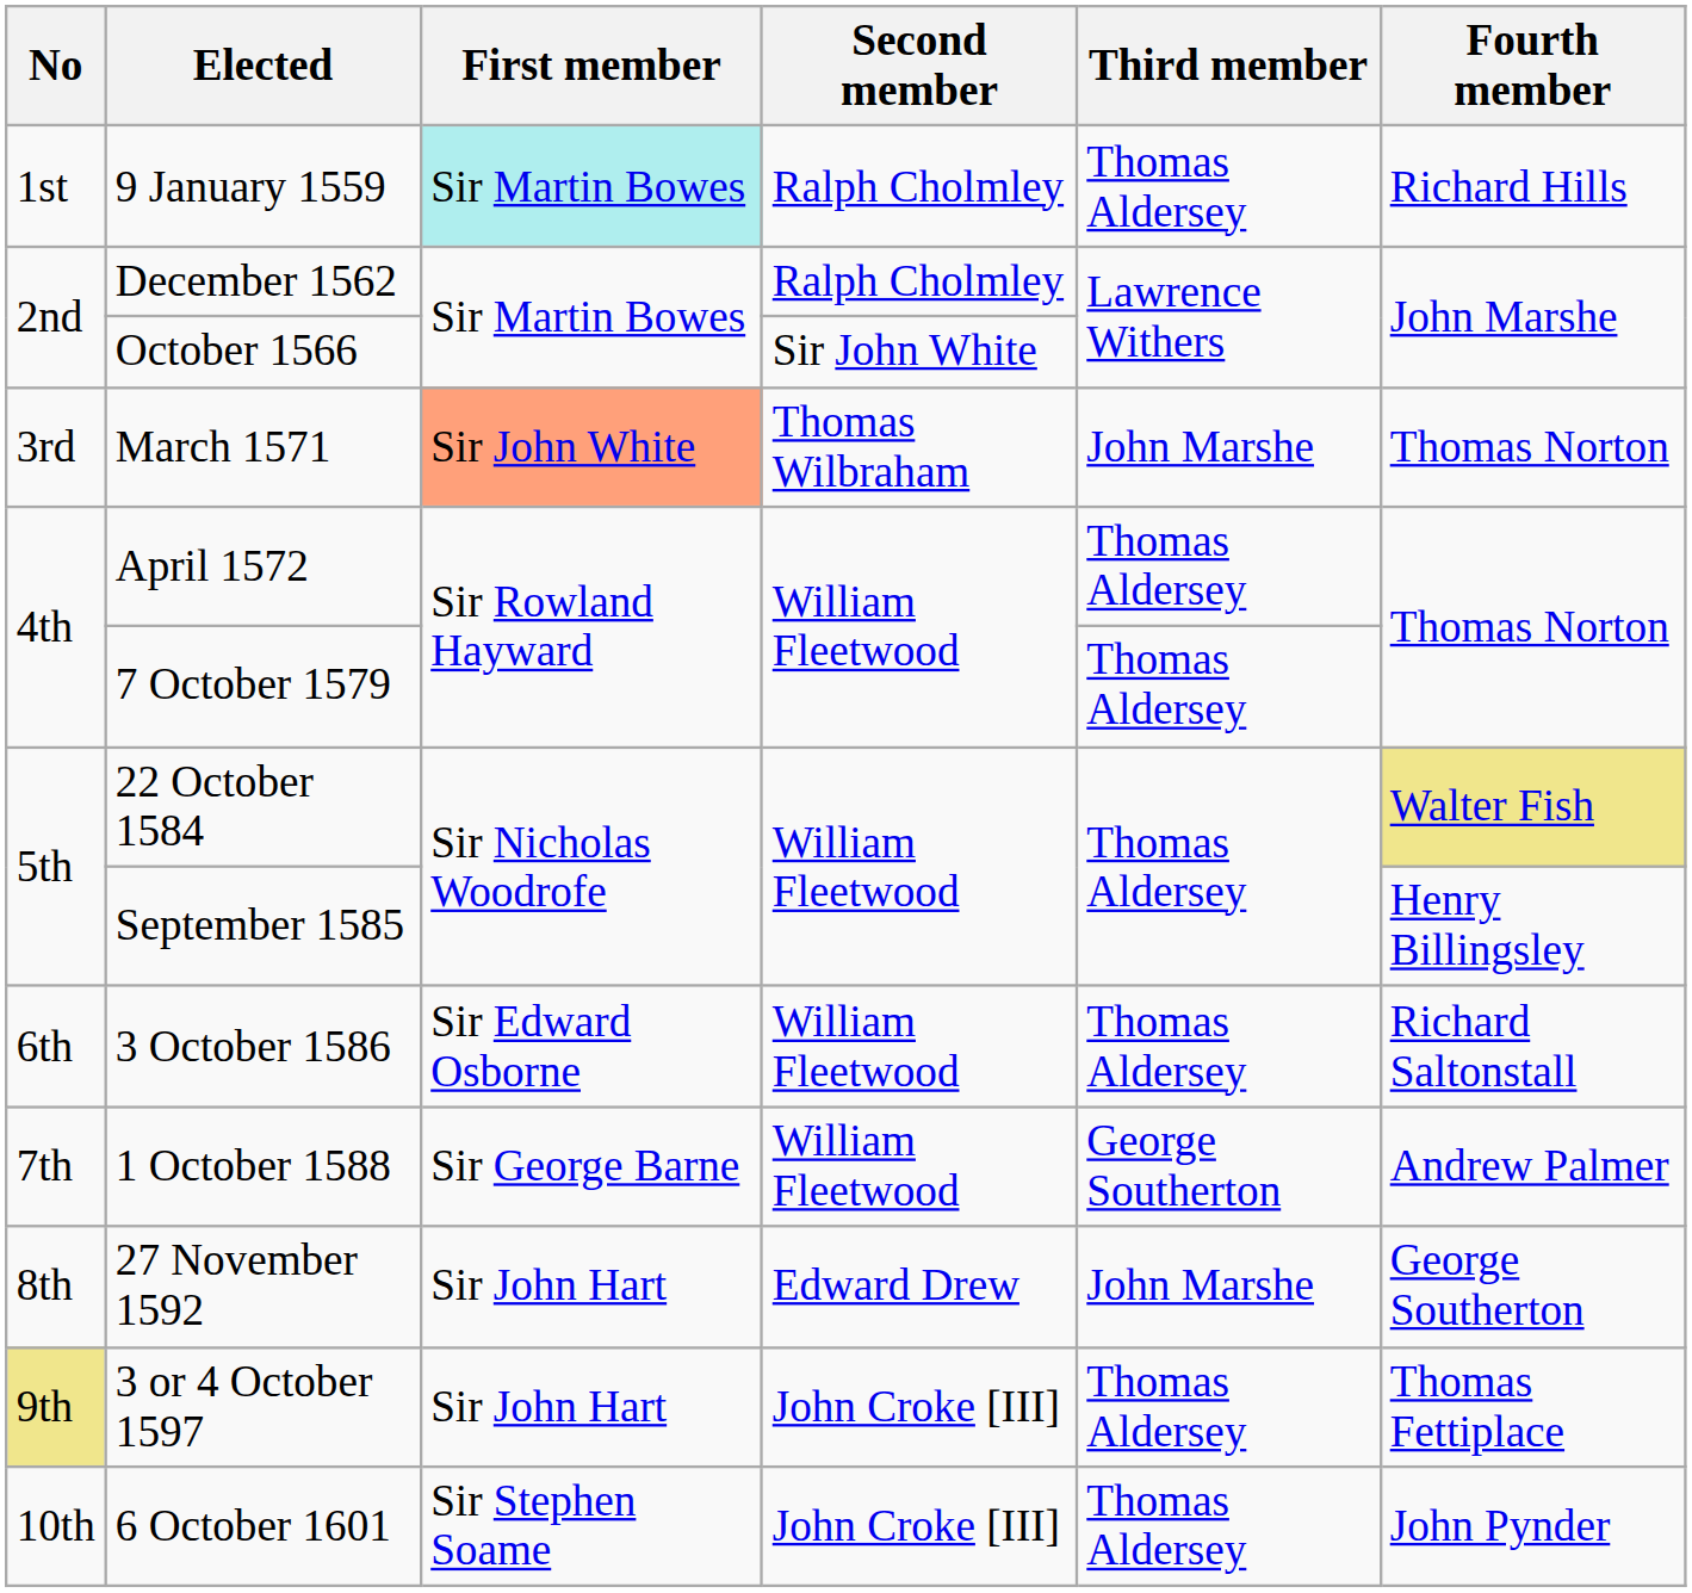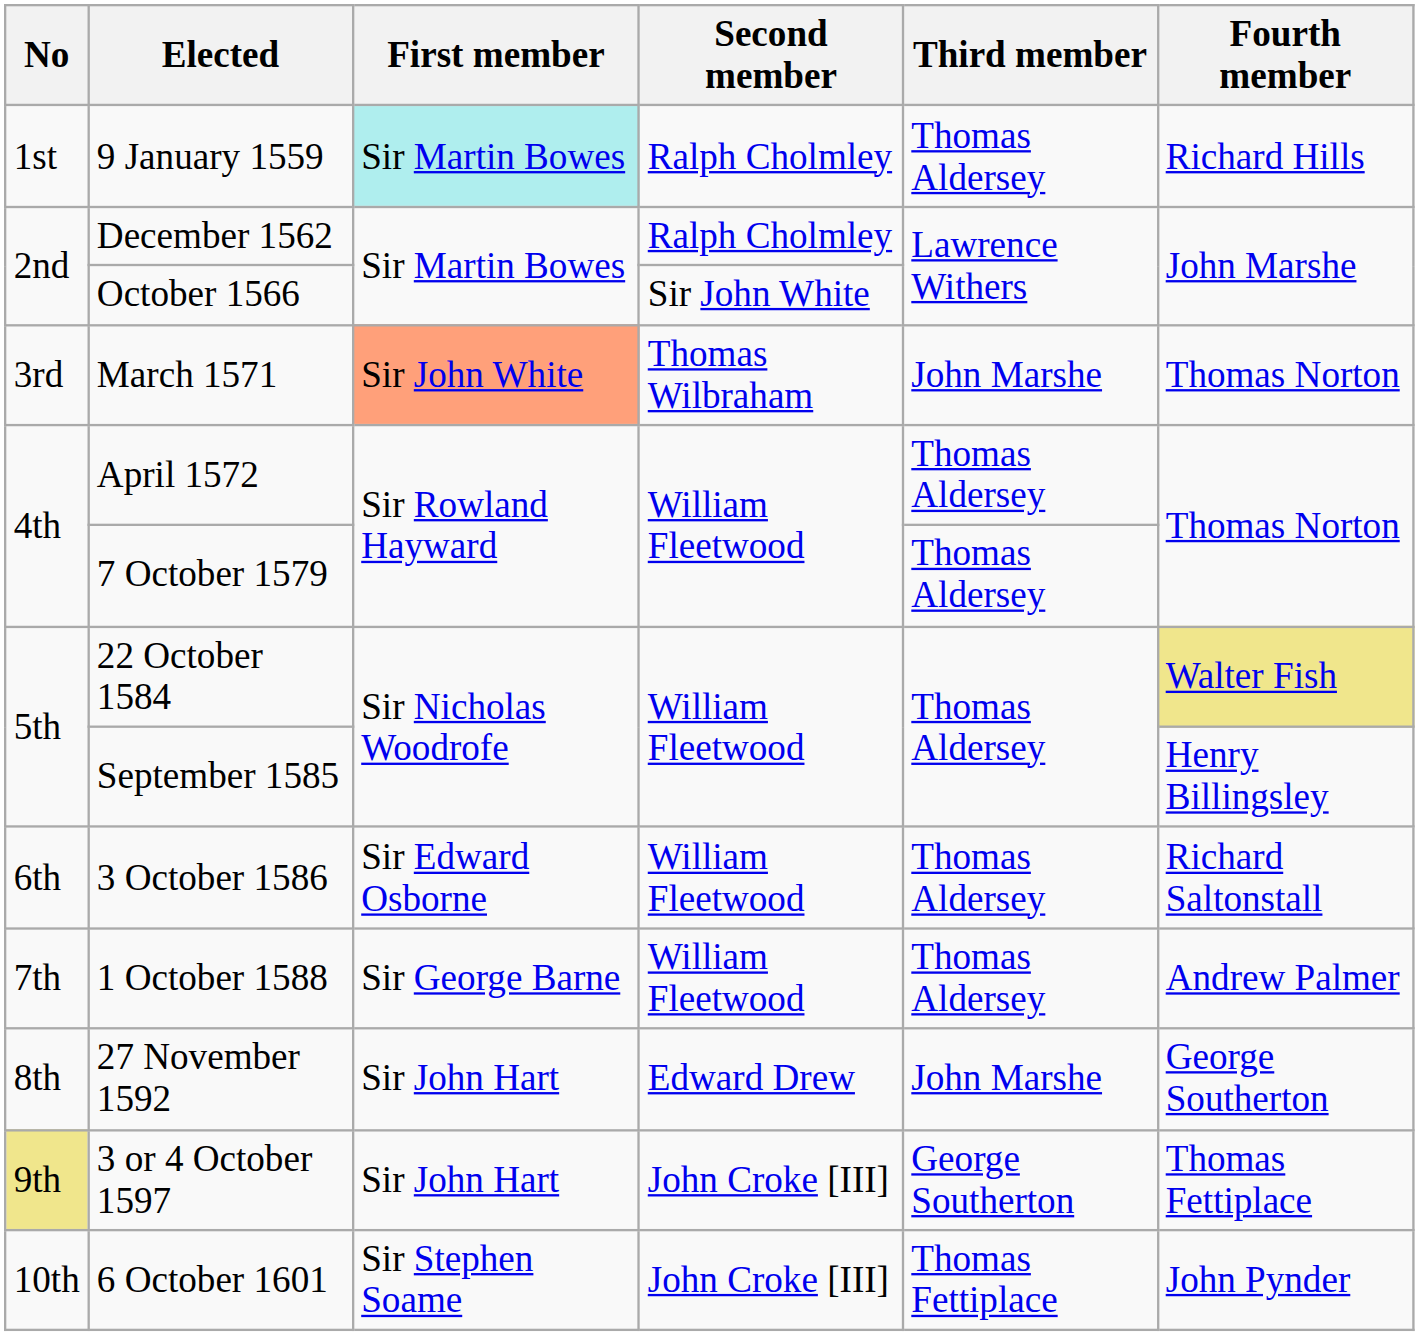1 October 1588 | Third member: George Southerton -> Thomas Aldersey
3 or 4 October 1597 | Third member: Thomas Aldersey -> George Southerton
6 October 1601 | Third member: Thomas Aldersey -> Thomas Fettiplace
